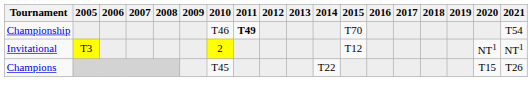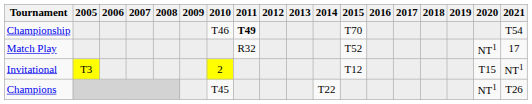+ row: Match Play | R32 | T52 | NT1 | 17
Invitational | 2020: NT1 -> T15
Champions | 2020: T15 -> NT1
